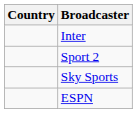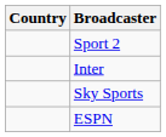rows swapped: Sport 2 <-> Inter
